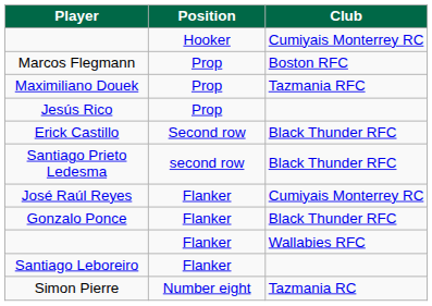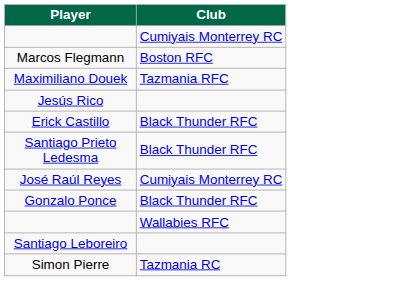- column: Position | Hooker | Prop | Prop | Prop | Second row | second row | Flanker | Flanker | Flanker | Flanker | Number eight
